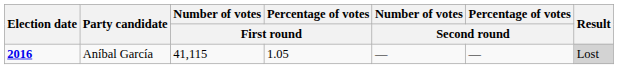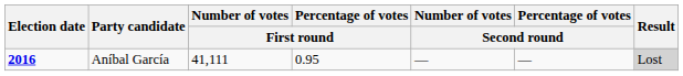Aníbal García | Number of votes / First round: 41,115 -> 41,111
Aníbal García | Percentage of votes / First round: 1.05 -> 0.95
